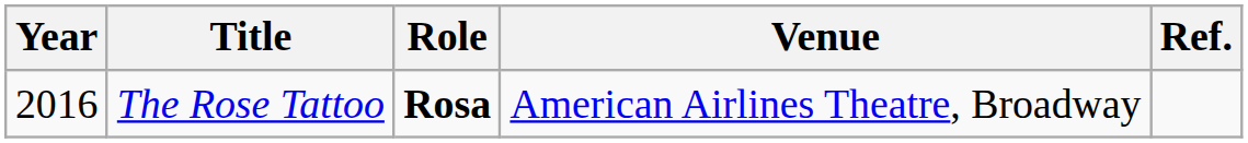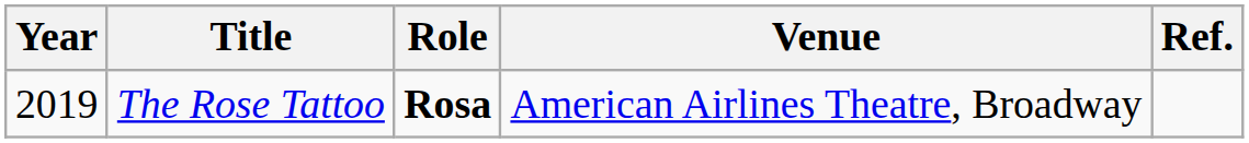The Rose Tattoo | Year: 2016 -> 2019
